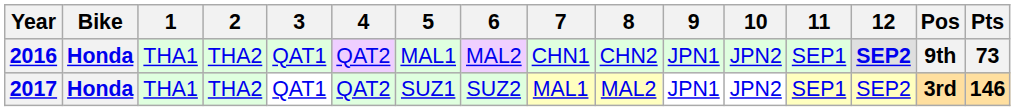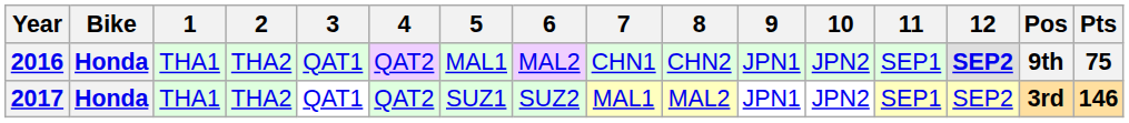2016 | Pts: 73 -> 75
